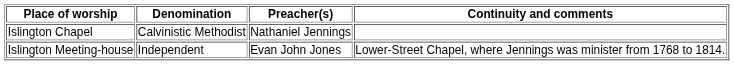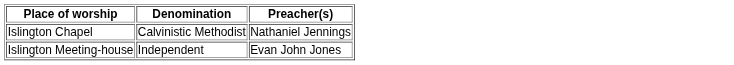- column: Continuity and comments | Lower-Street Chapel, where Jennings was minister from 1768 to 1814.
